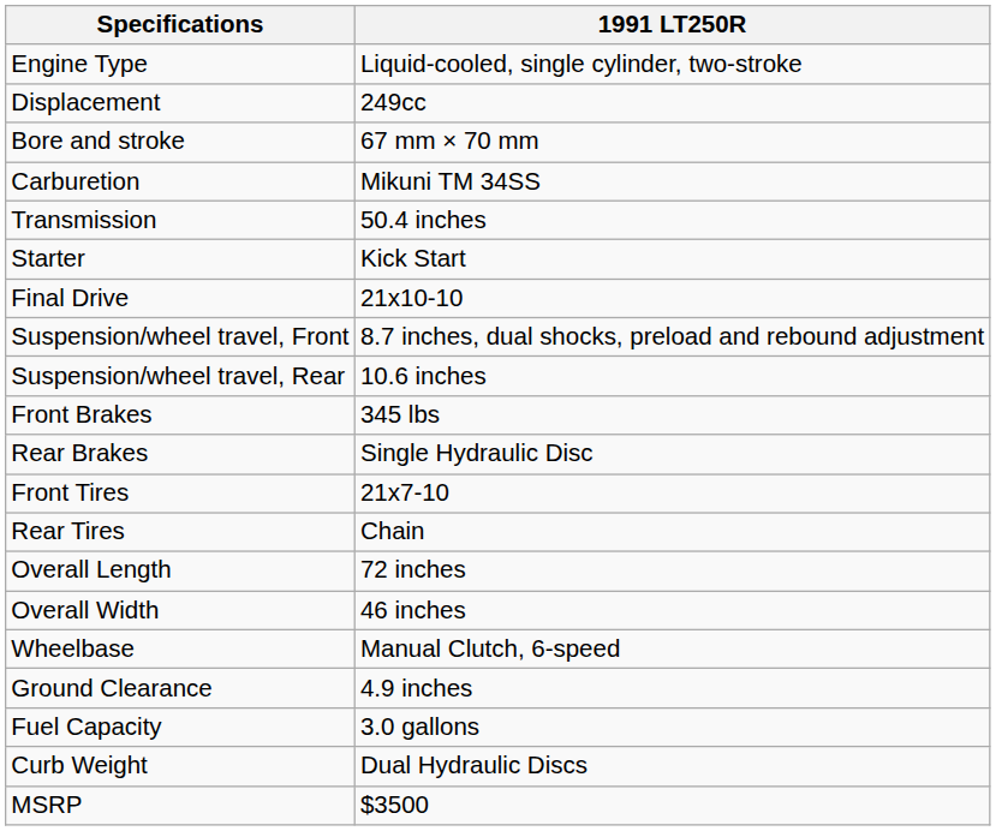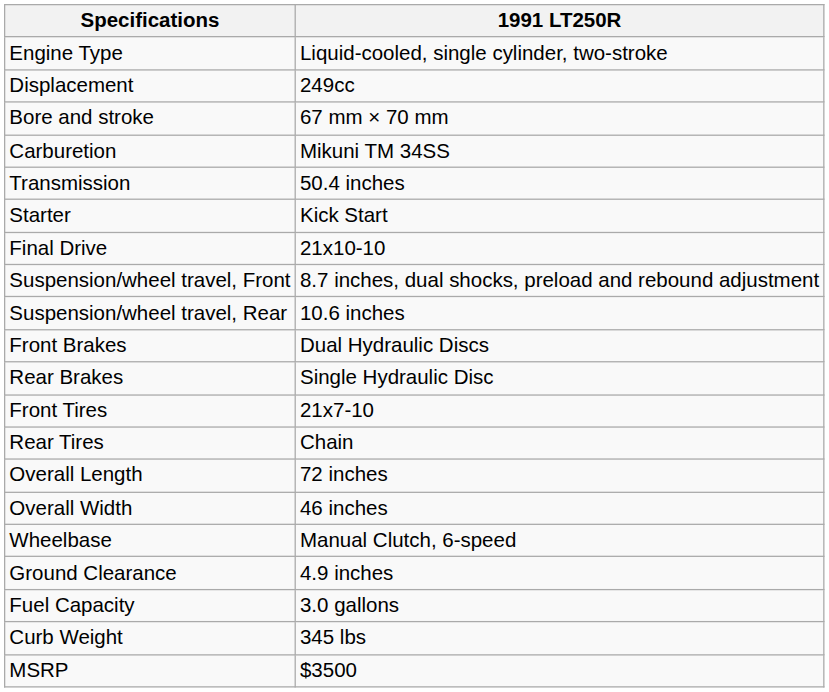Front Brakes | 1991 LT250R: 345 lbs -> Dual Hydraulic Discs
Curb Weight | 1991 LT250R: Dual Hydraulic Discs -> 345 lbs
